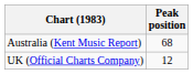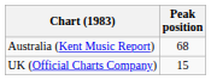UK (Official Charts Company) | Peak position: 12 -> 15
